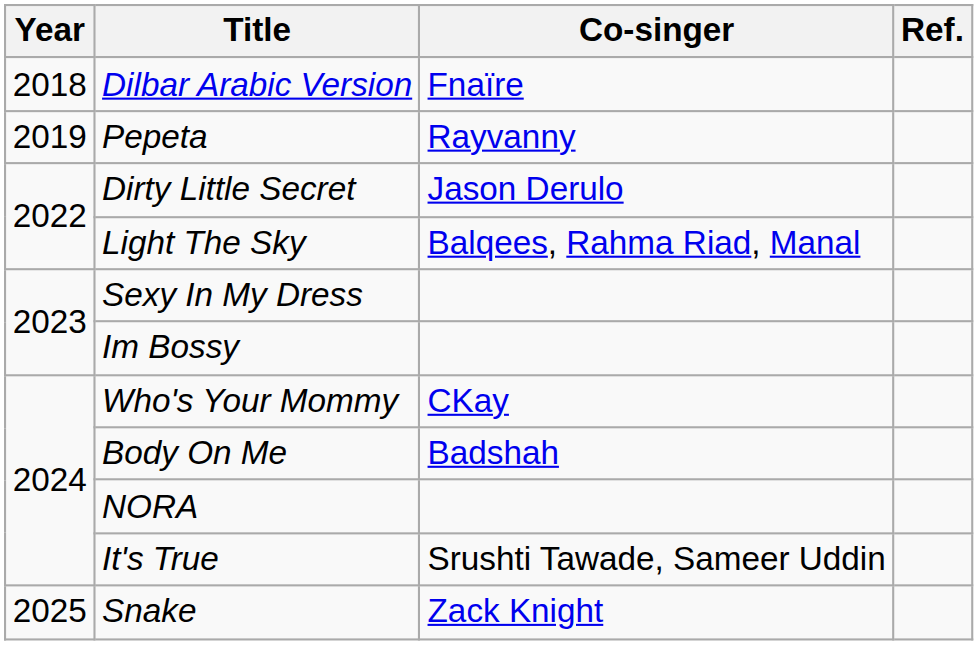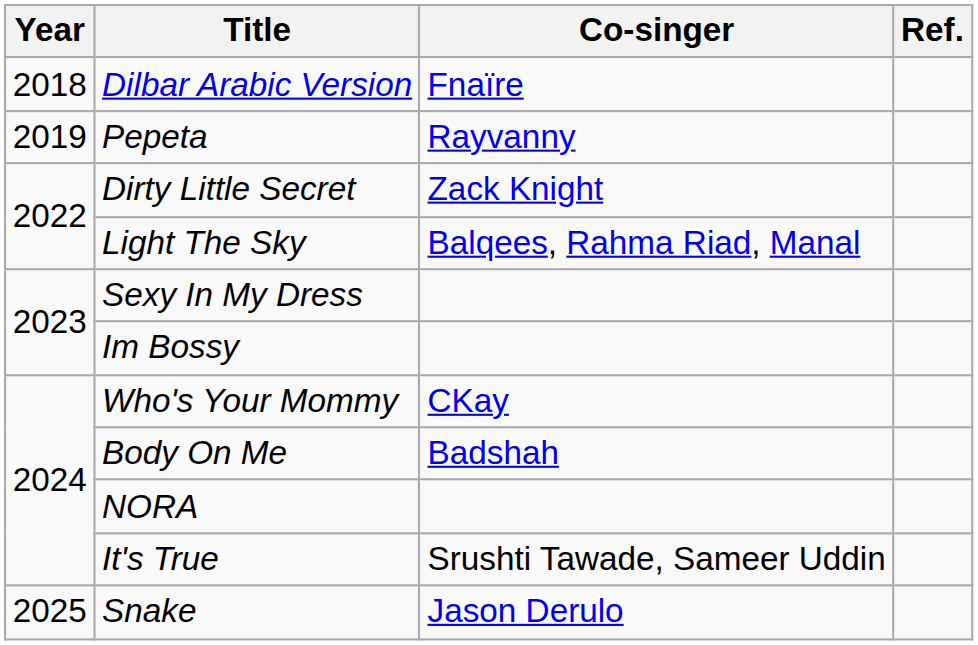Dirty Little Secret | Co-singer: Jason Derulo -> Zack Knight
Snake | Co-singer: Zack Knight -> Jason Derulo
